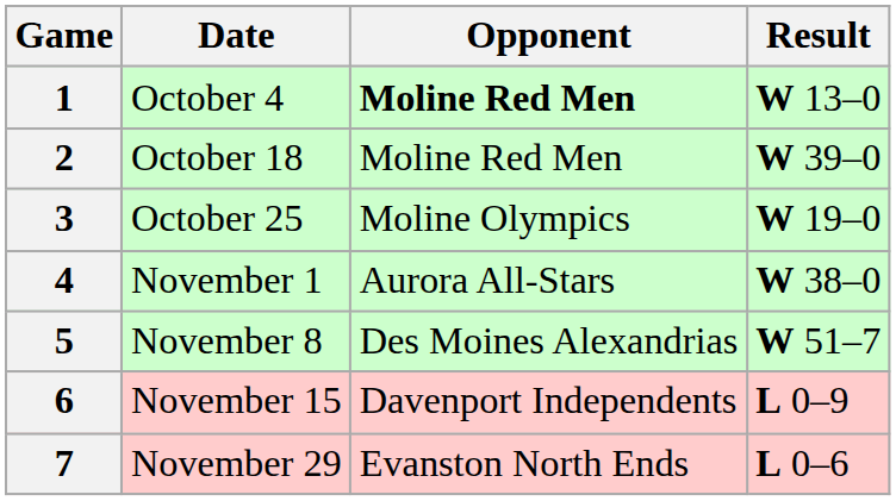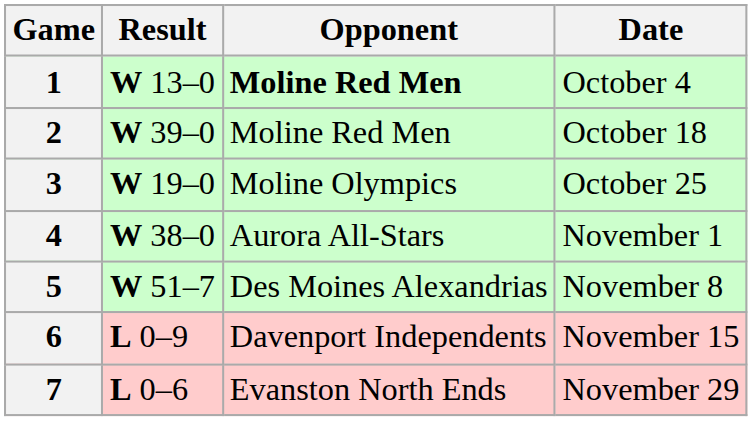columns swapped: Date <-> Result
